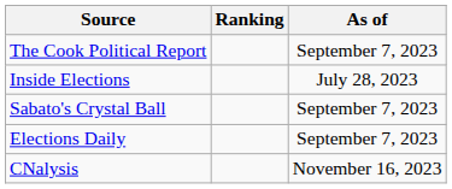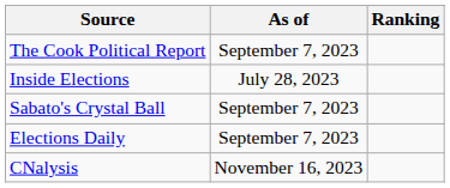columns swapped: Ranking <-> As of
